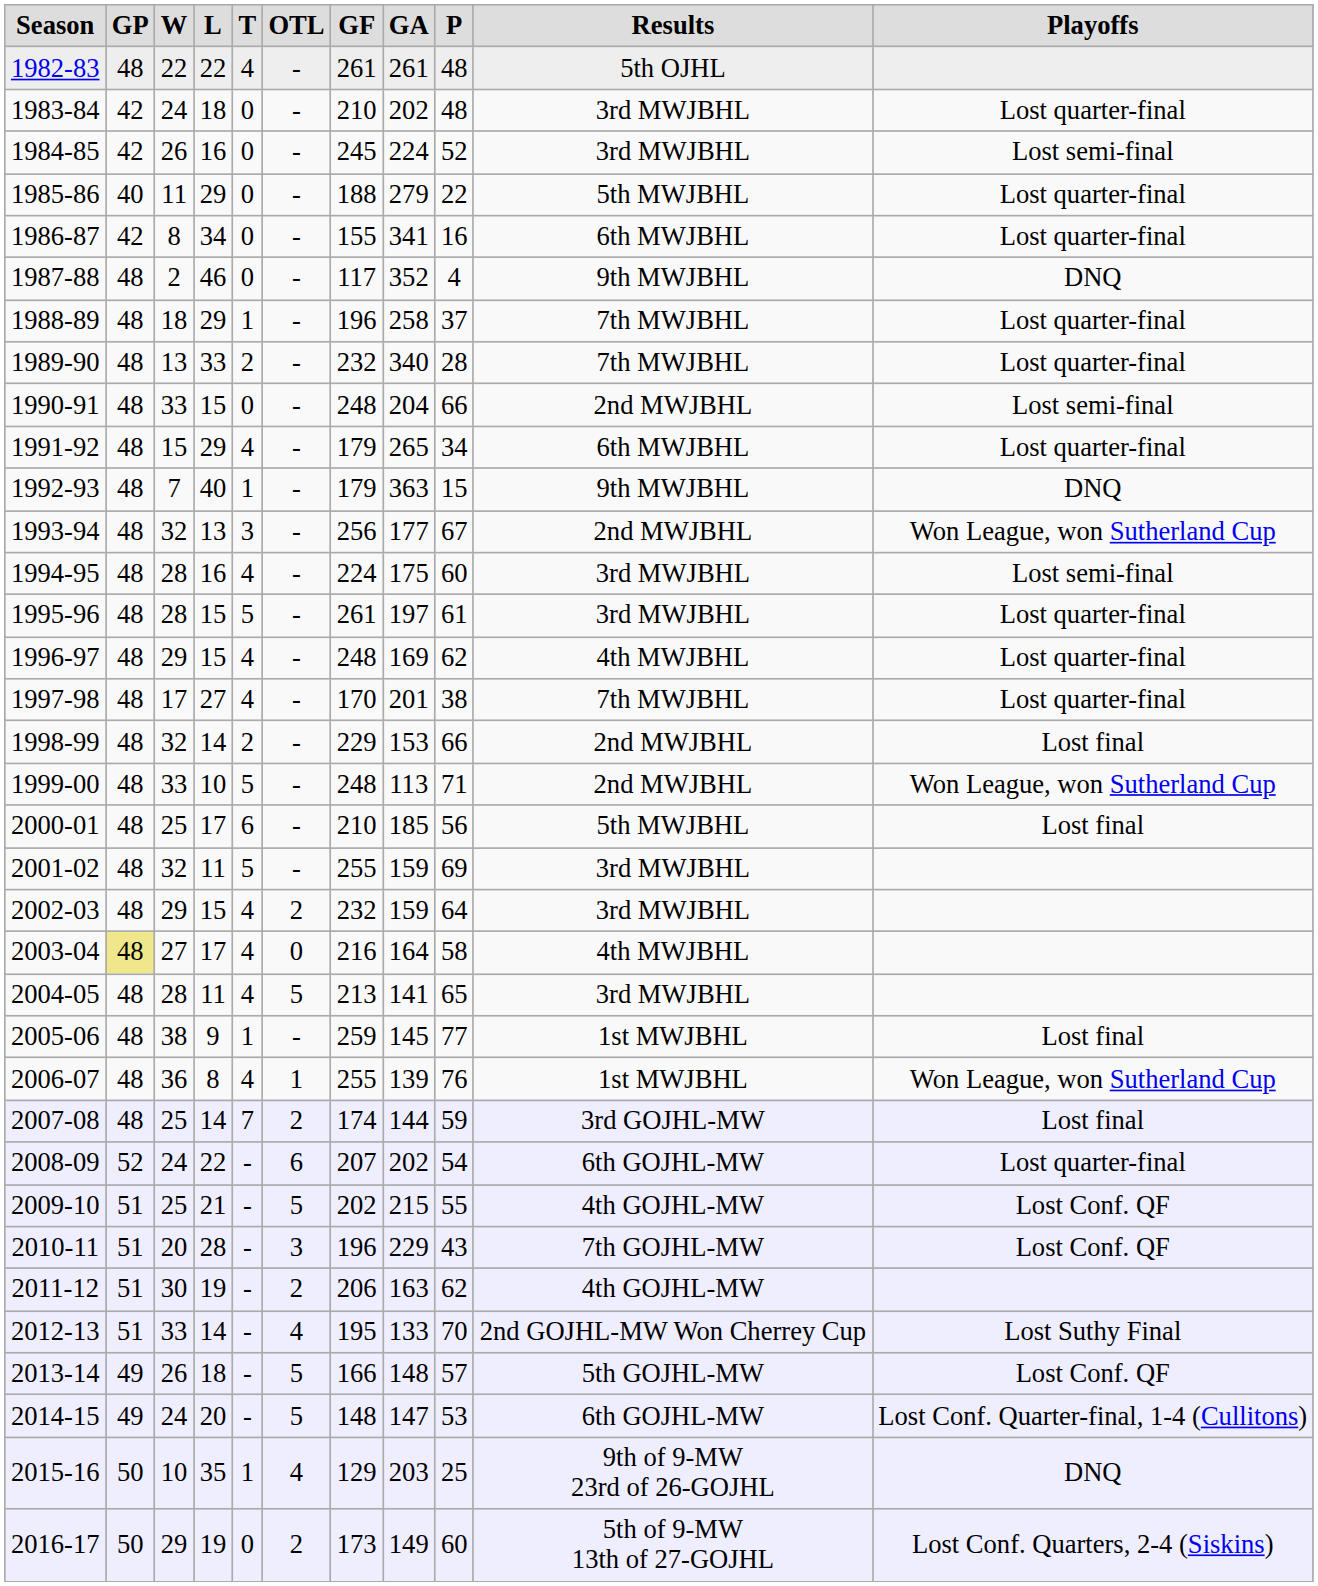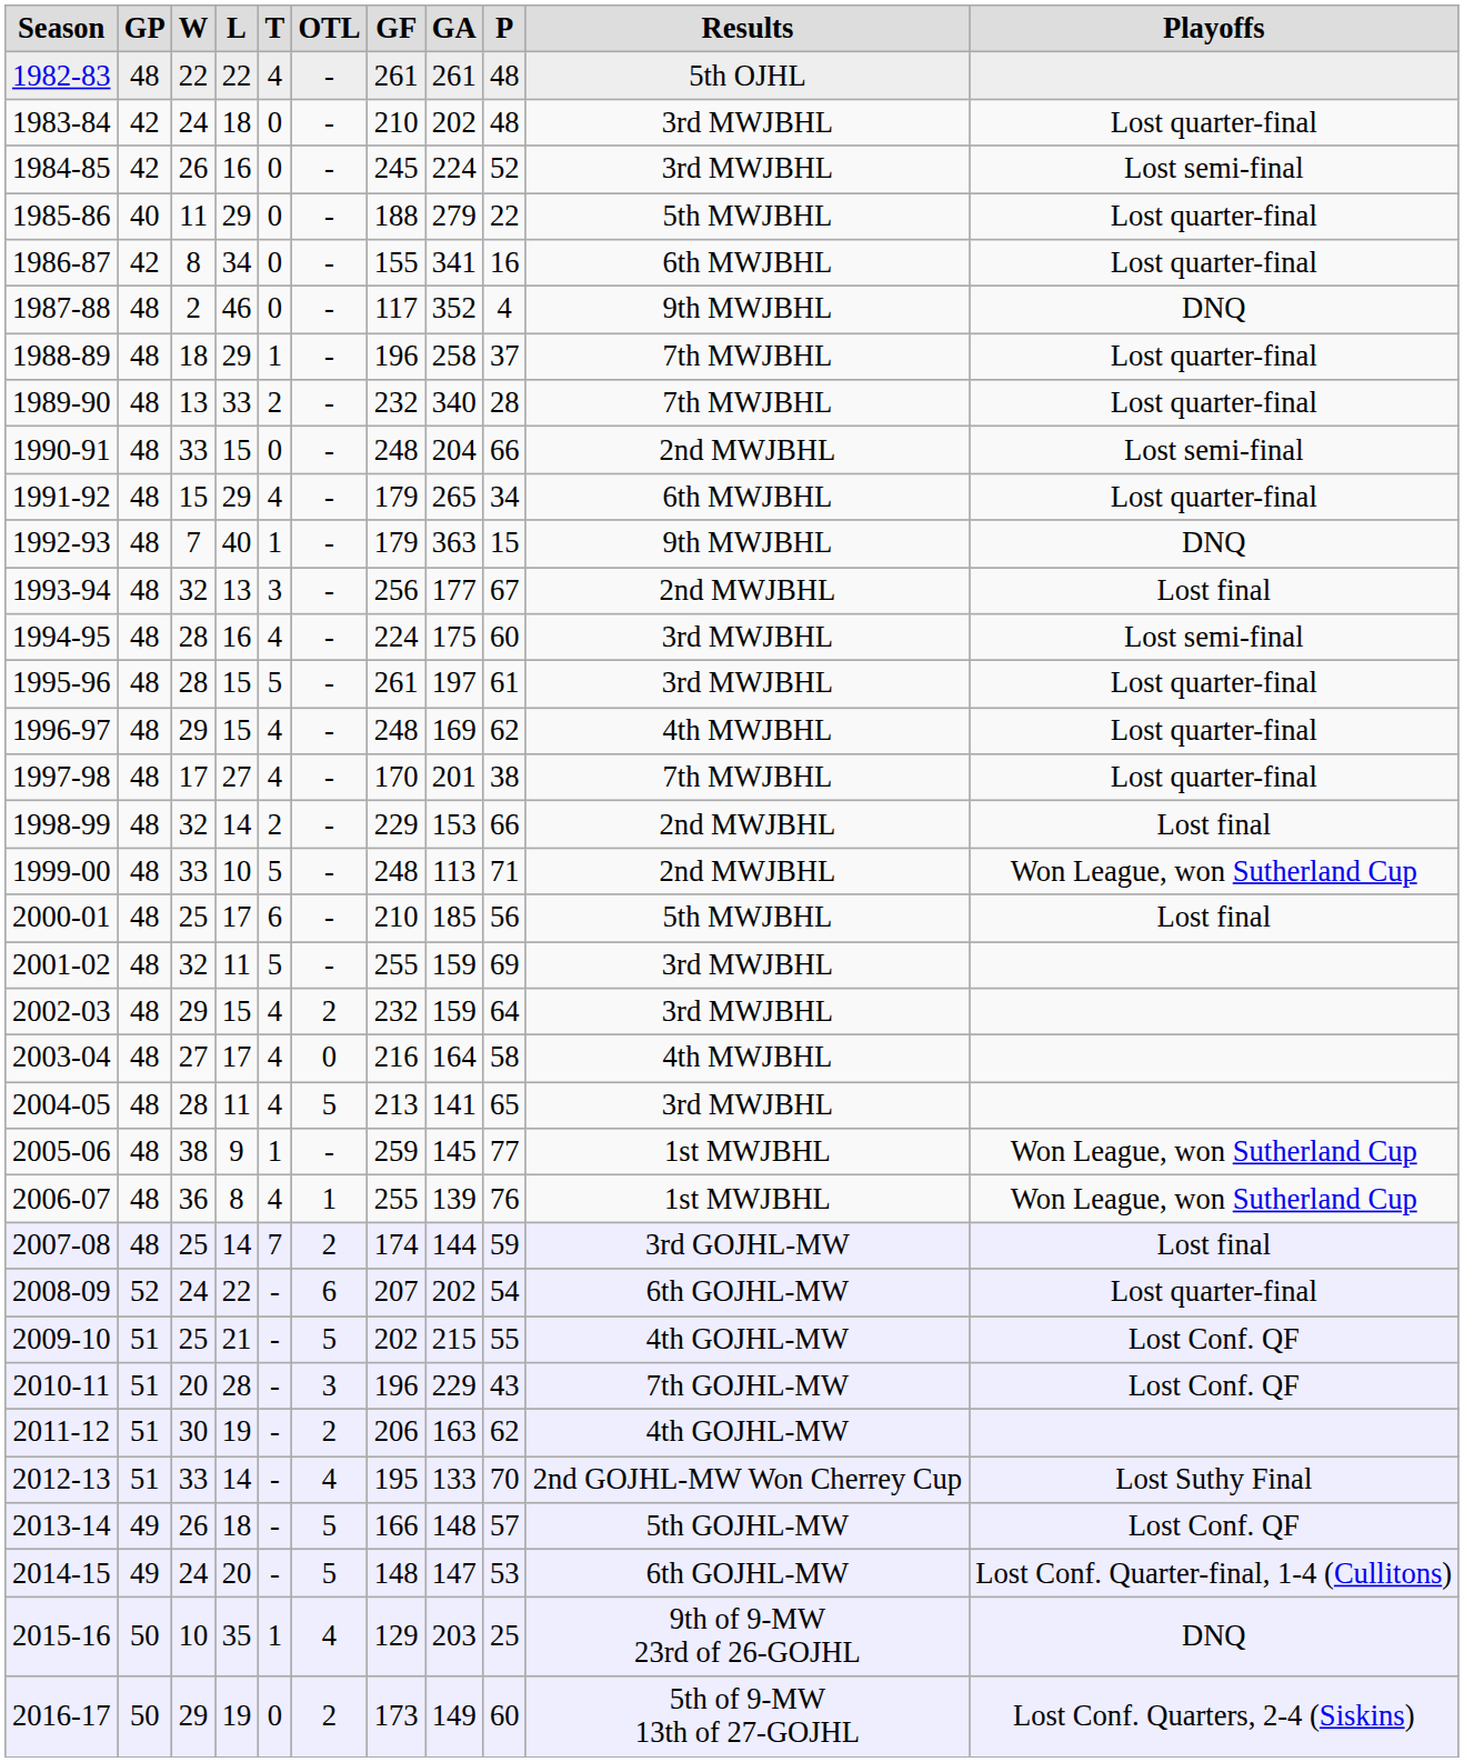1993-94 | Playoffs: Won League, won Sutherland Cup -> Lost final
2003-04 | GP: khaki background -> no background
2005-06 | Playoffs: Lost final -> Won League, won Sutherland Cup
